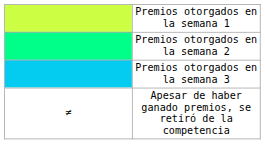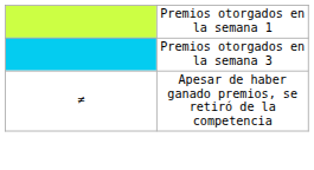- row: Premios otorgados en la semana 2
